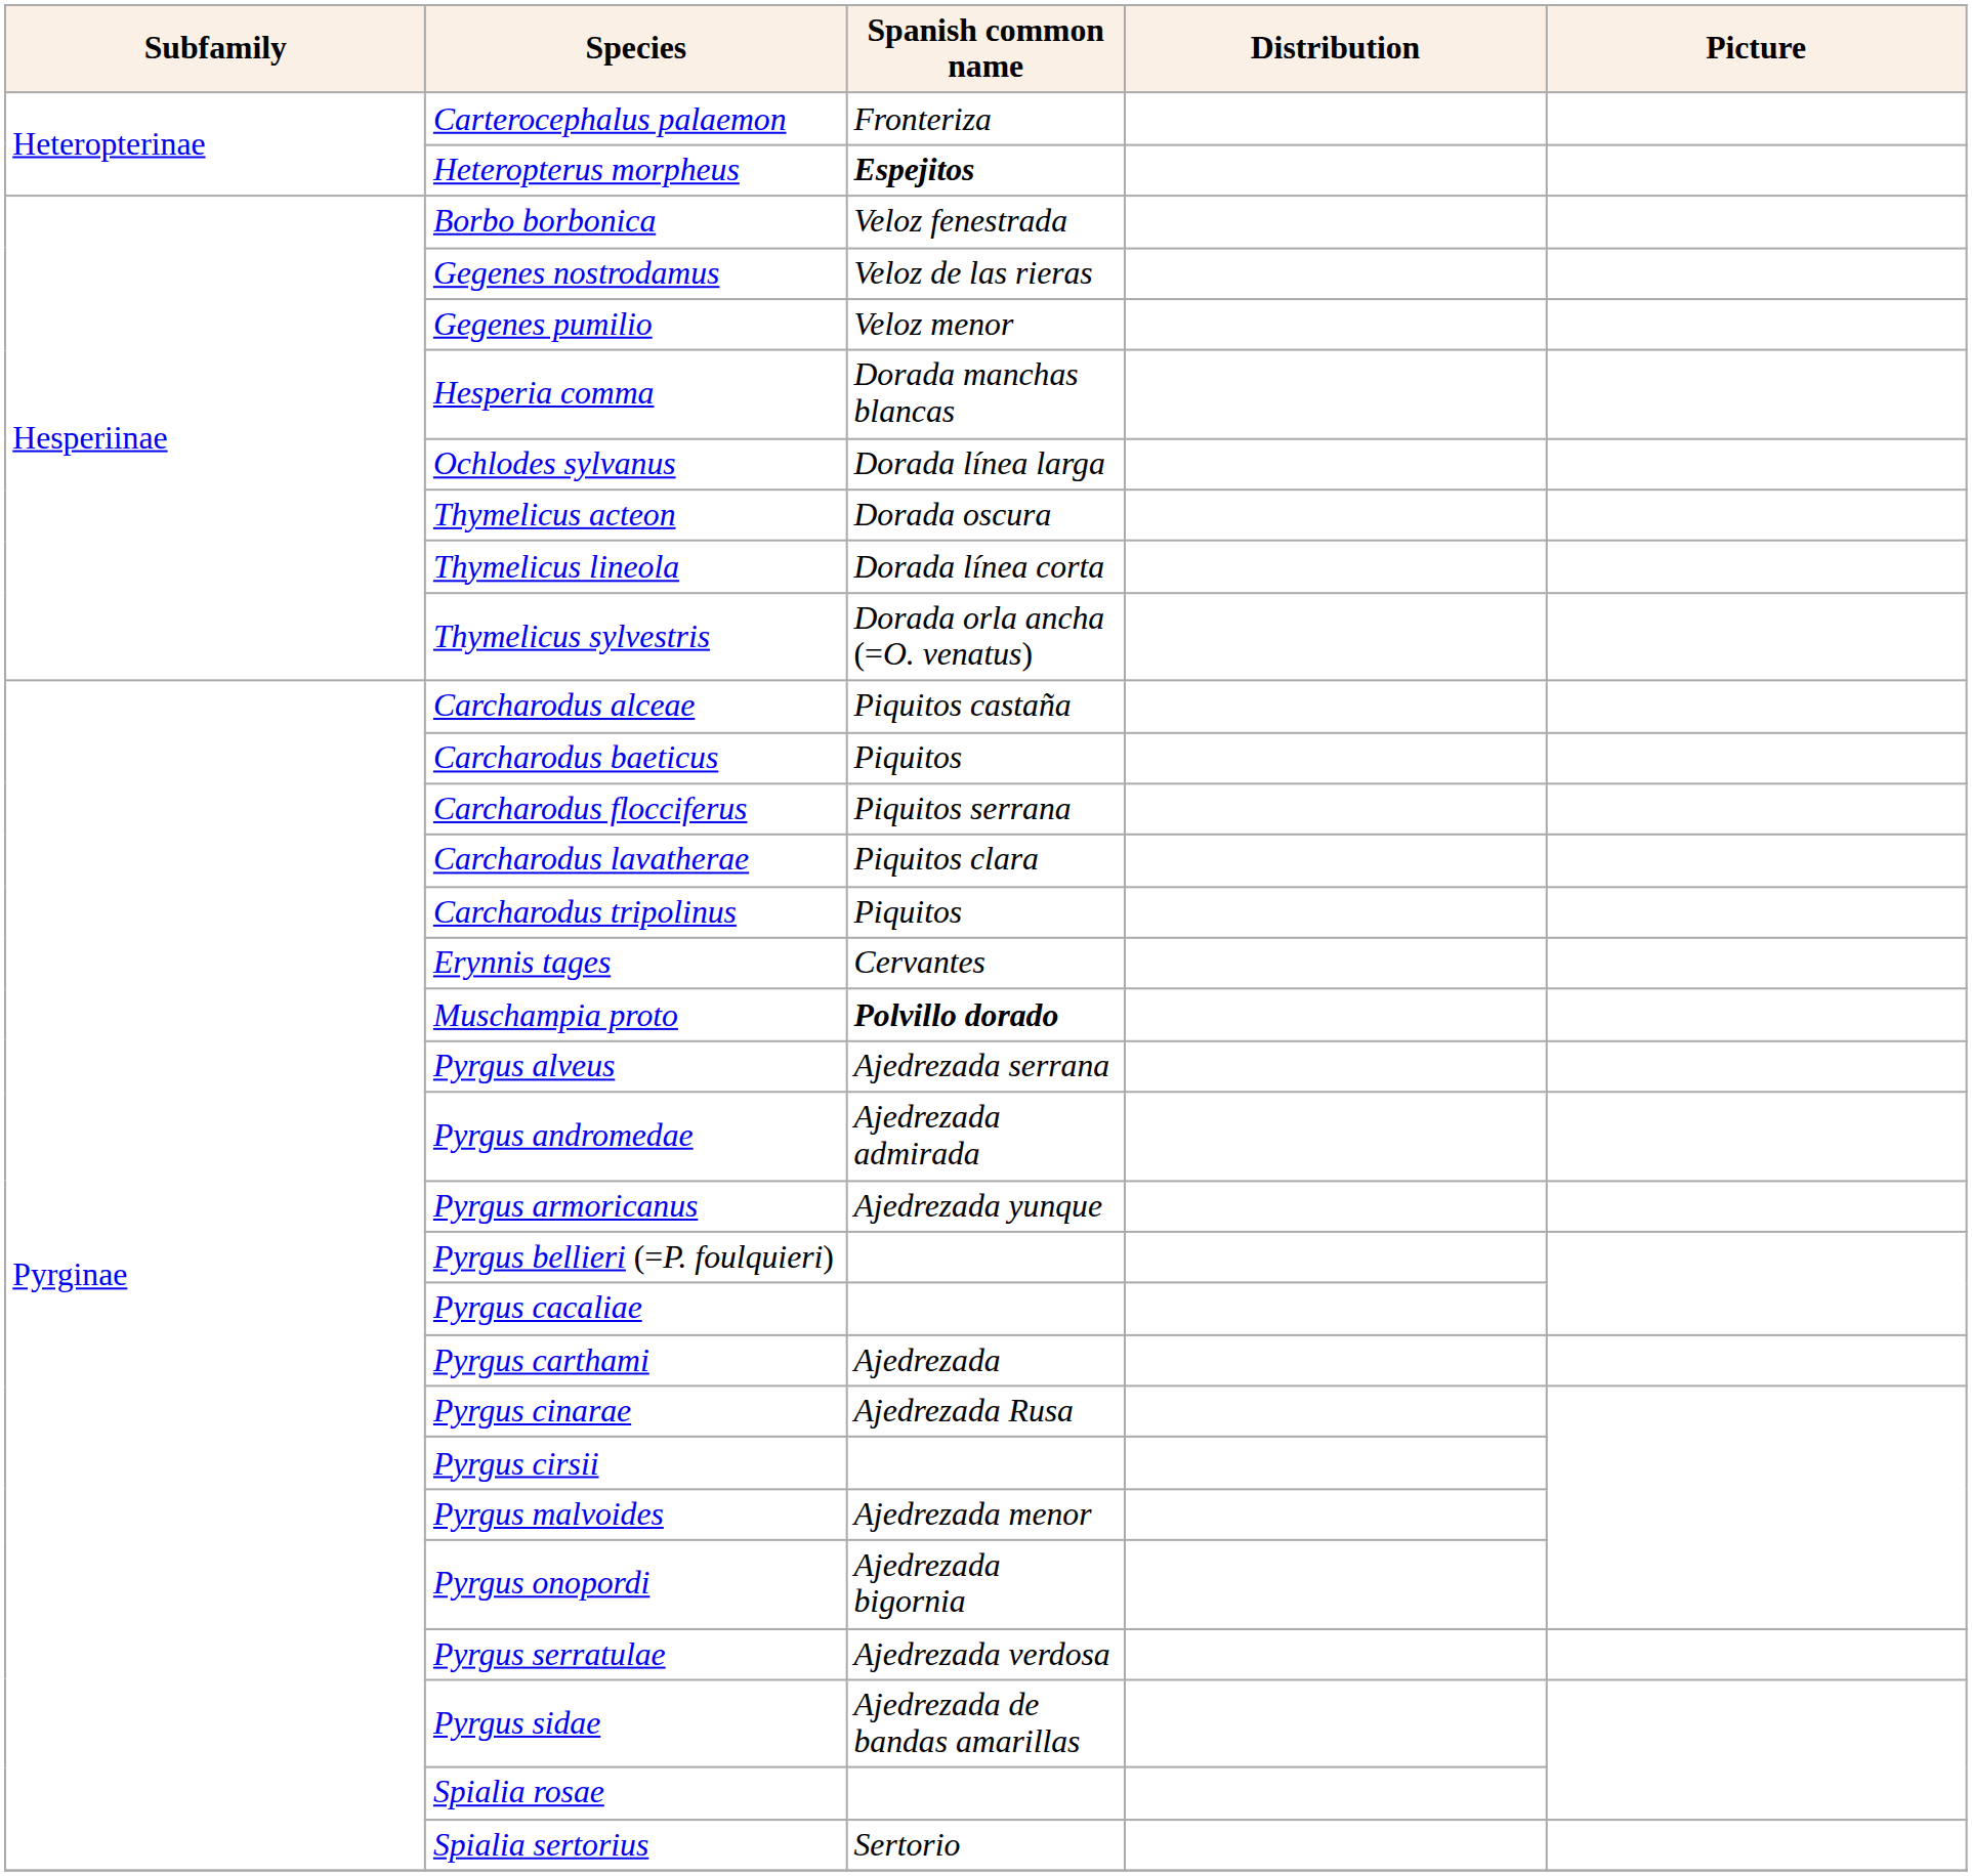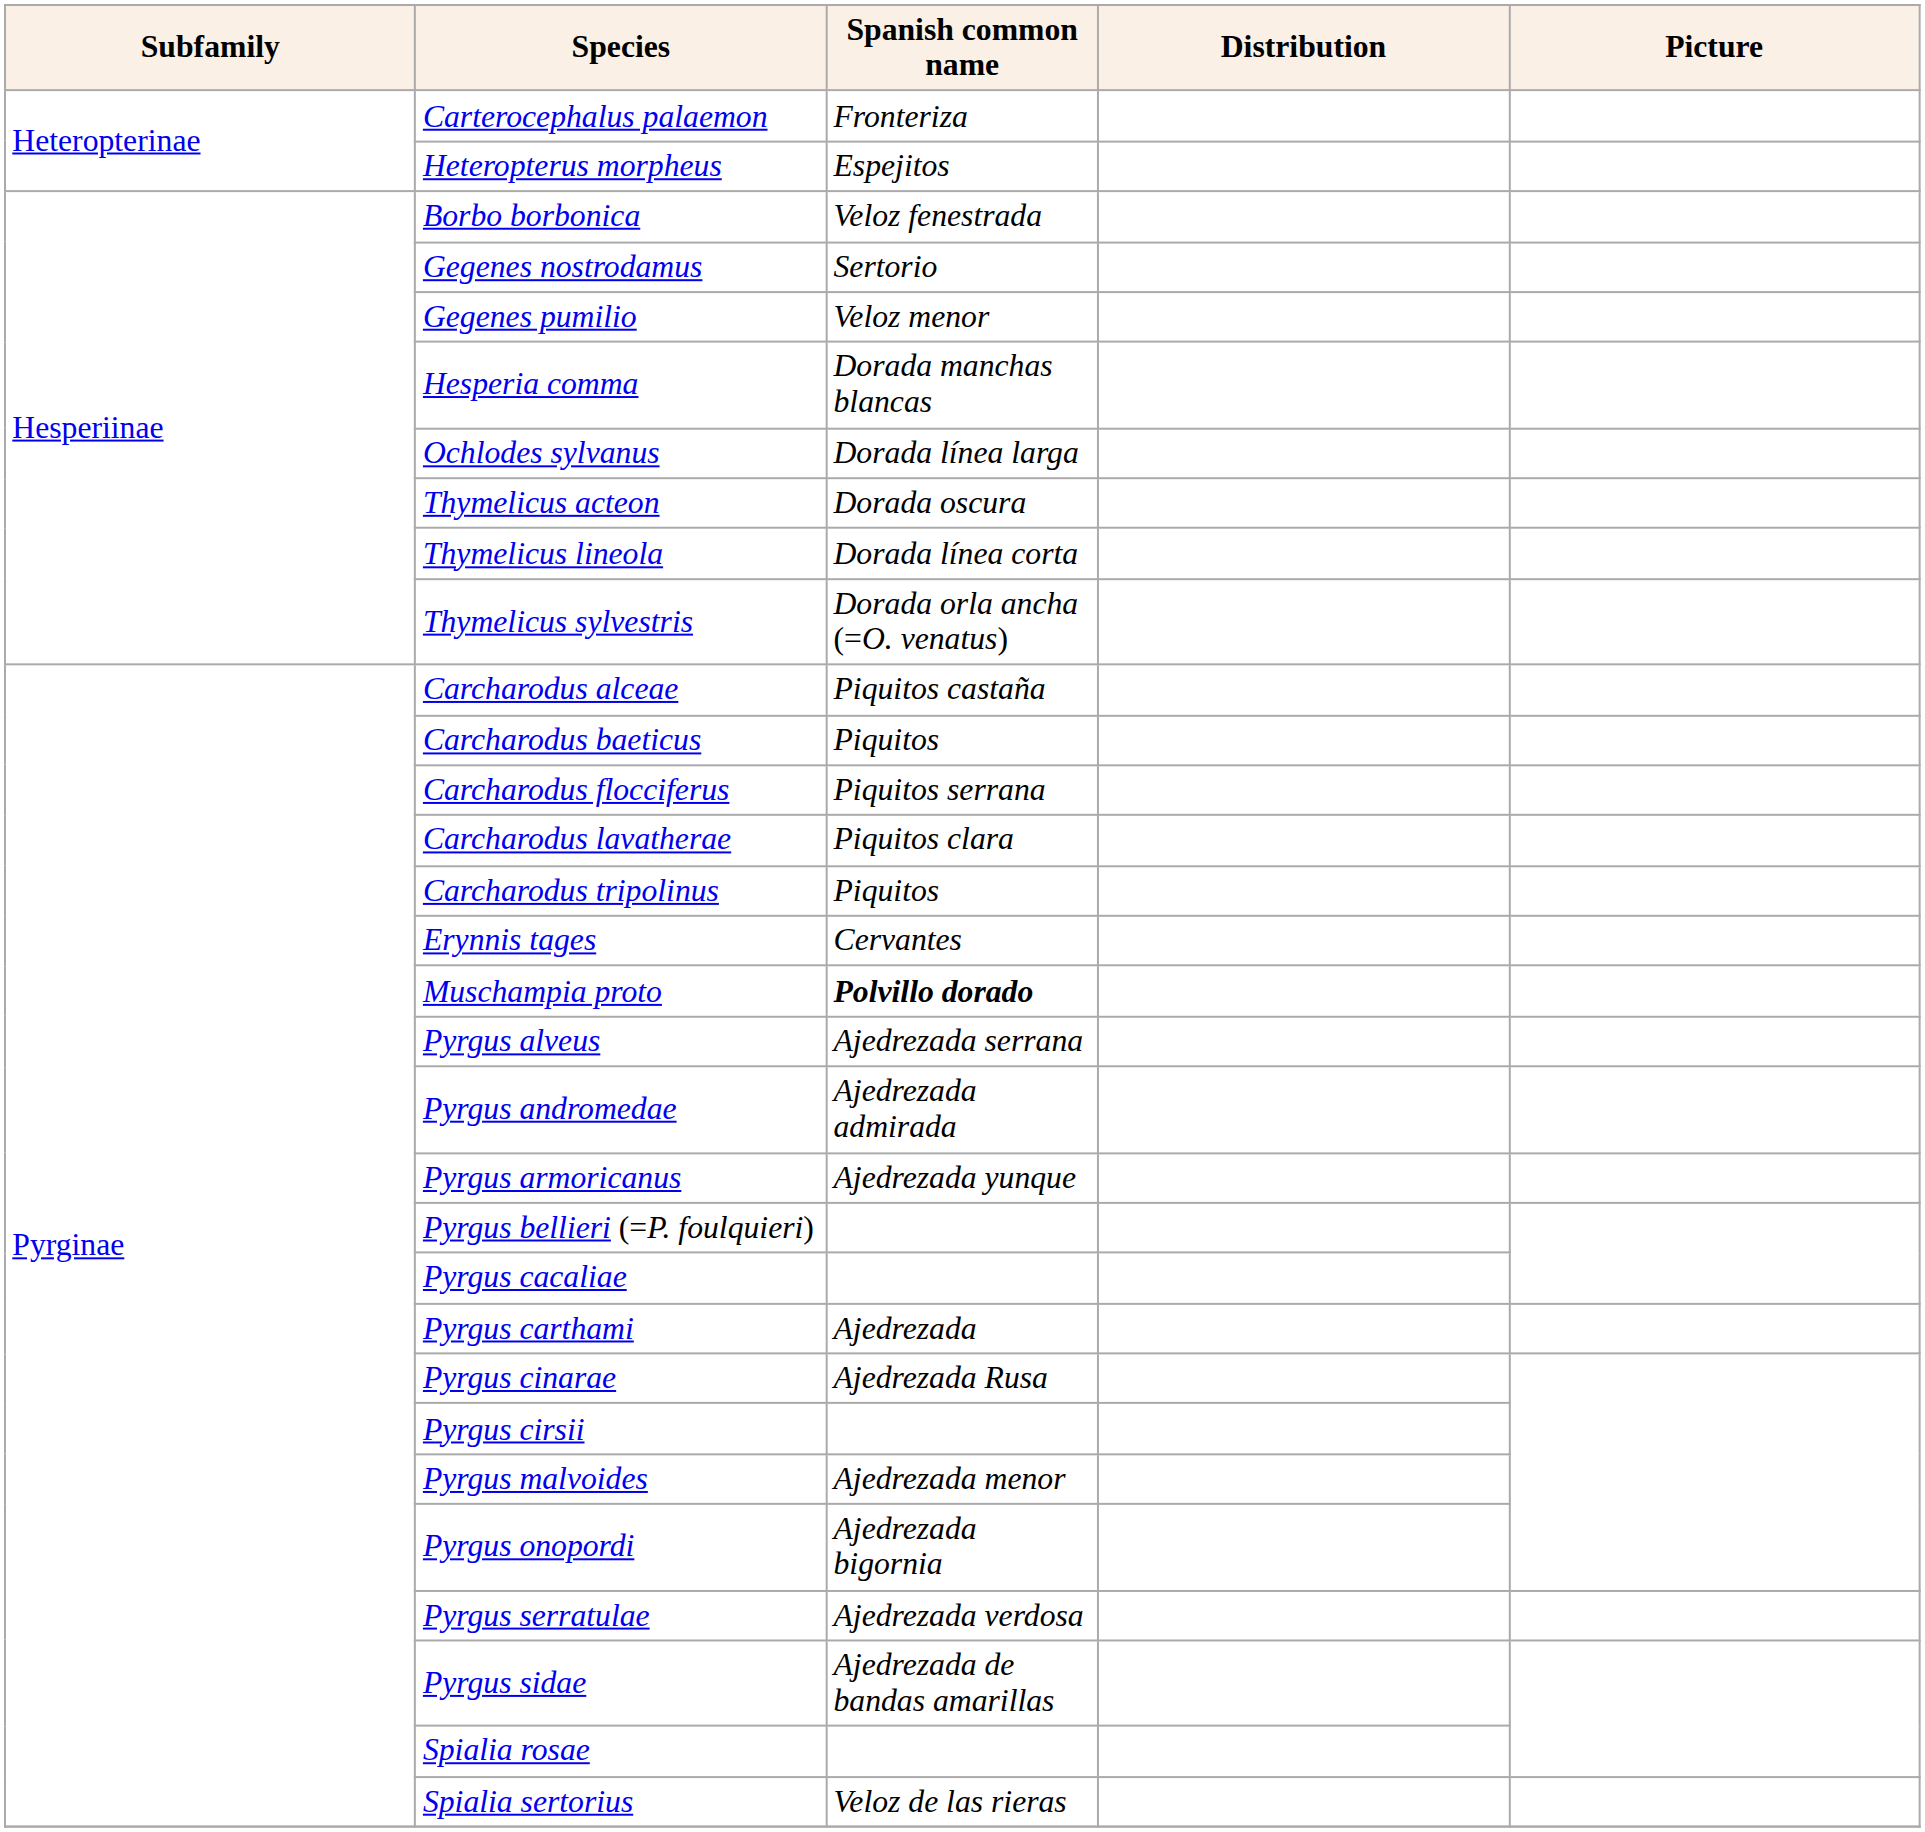Heteropterus morpheus | Spanish common name: bold -> normal
Gegenes nostrodamus | Spanish common name: Veloz de las rieras -> Sertorio
Spialia sertorius | Spanish common name: Sertorio -> Veloz de las rieras
